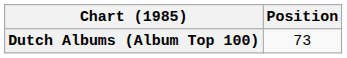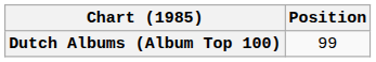Dutch Albums (Album Top 100) | Position: 73 -> 99
